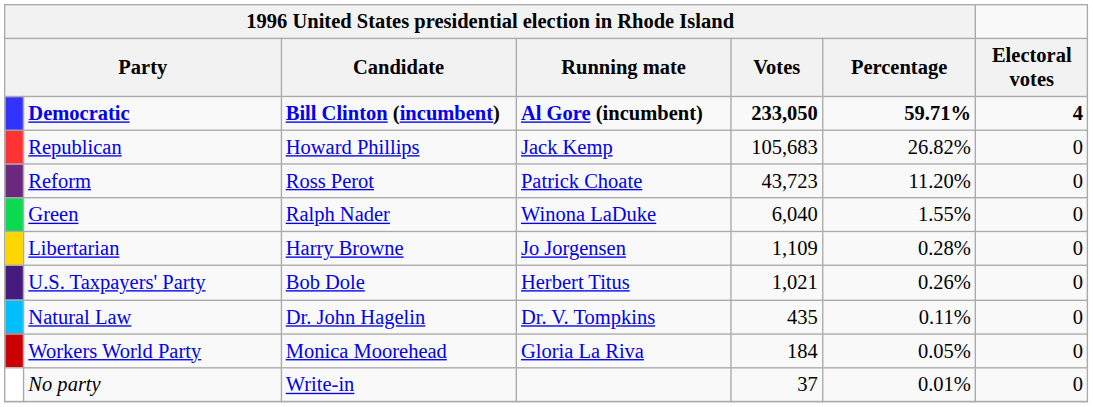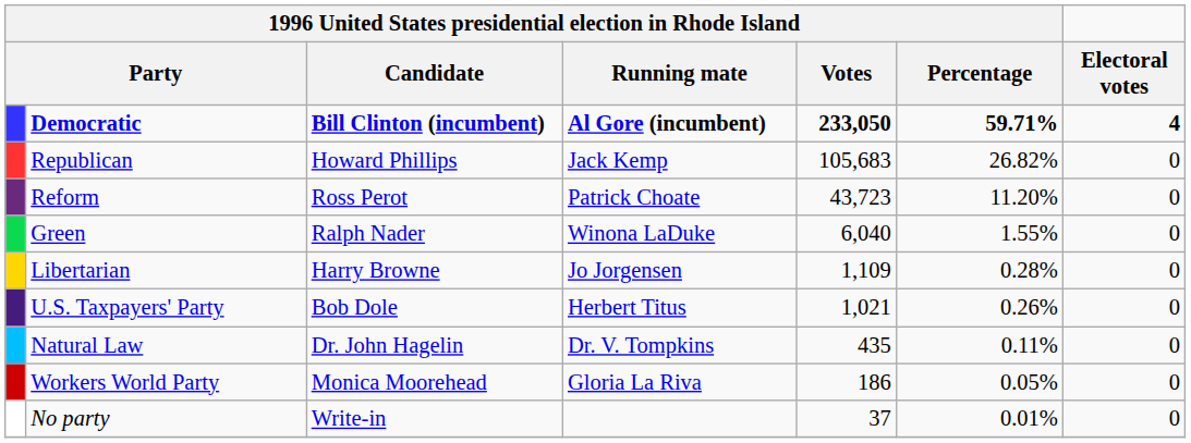Workers World Party | column 5: 184 -> 186
